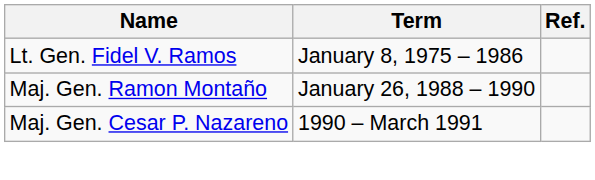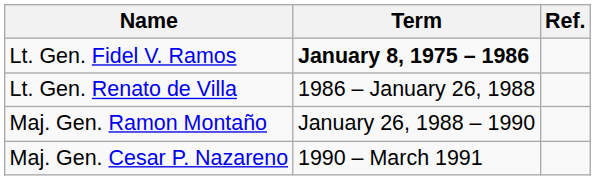Lt. Gen. Fidel V. Ramos | Term: normal -> bold
+ row: Lt. Gen. Renato de Villa | 1986 – January 26, 1988
